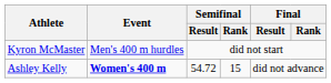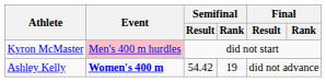Kyron McMaster | Event: no background -> pink background
Ashley Kelly | Semifinal / Result: 54.72 -> 54.42
Ashley Kelly | Semifinal / Rank: 15 -> 19
